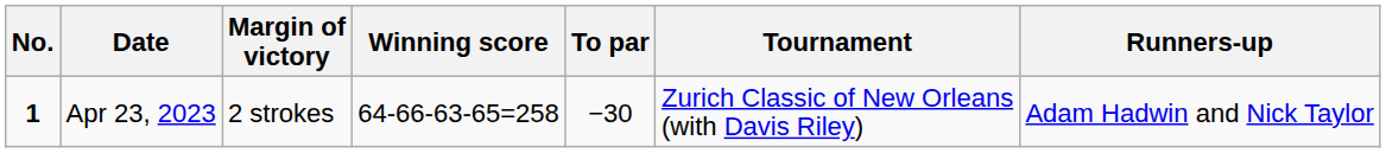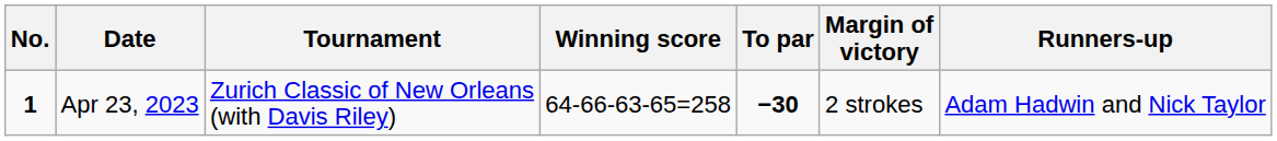columns swapped: Tournament <-> Margin of victory
Apr 23, 2023 | To par: normal -> bold
